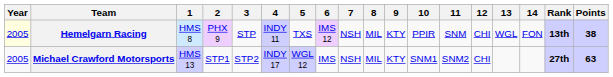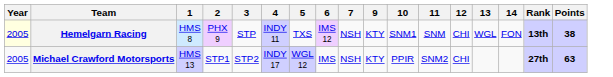- column: 8 | MIL | MIL
Hemelgarn Racing | 10: PPIR -> SNM1
Michael Crawford Motorsports | 10: SNM1 -> PPIR
